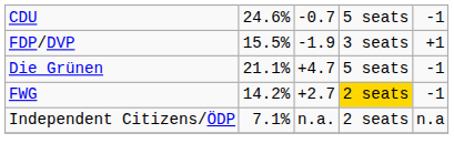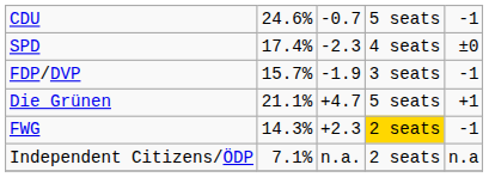+ row: SPD | 17.4% | -2.3 | 4 seats | ±0
FDP/DVP | column 2: 15.5% -> 15.7%
FDP/DVP | column 5: +1 -> -1
Die Grünen | column 5: -1 -> +1
FWG | column 2: 14.2% -> 14.3%
FWG | column 3: +2.7 -> +2.3
